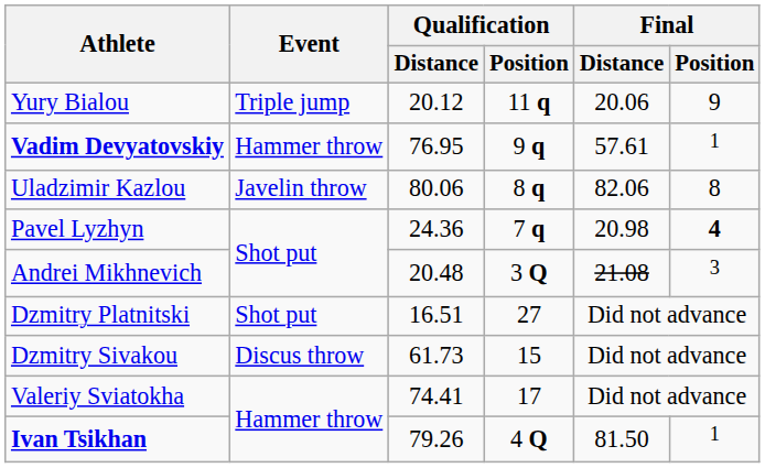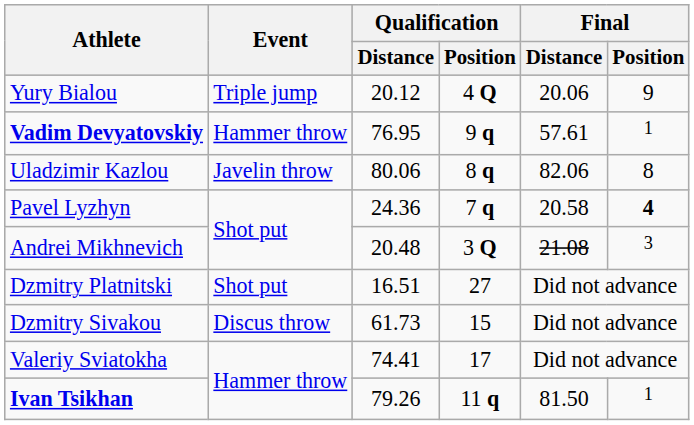Yury Bialou | Qualification / Position: 11 q -> 4 Q
Pavel Lyzhyn | Final / Distance: 20.98 -> 20.58
Ivan Tsikhan | Qualification / Position: 4 Q -> 11 q
